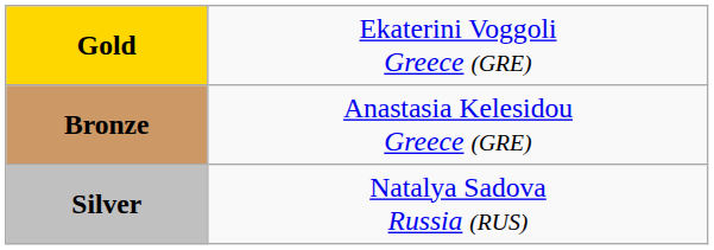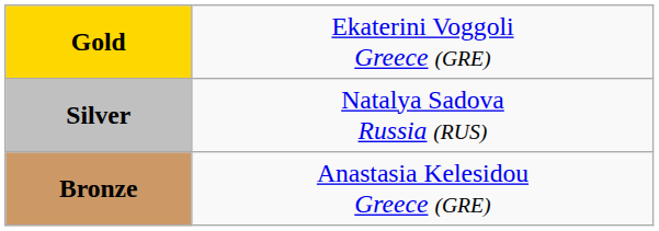rows swapped: Silver <-> Bronze
